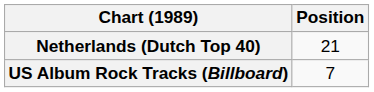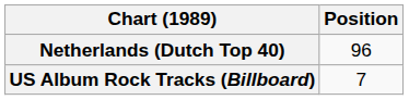Netherlands (Dutch Top 40) | Position: 21 -> 96
